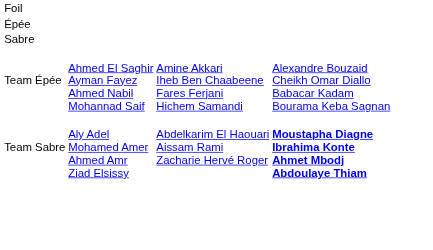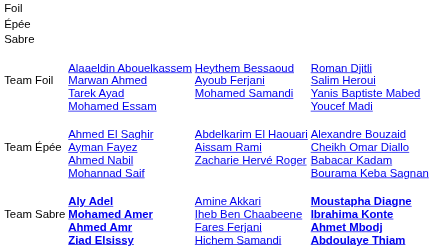+ row: Team Foil | Alaaeldin Abouelkassem Marwan Ahmed Tarek Ayad Mohamed Essam | Heythem Bessaoud Ayoub Ferjani Mohamed Samandi | Roman Djitli Salim Heroui Yanis Baptiste Mabed Youcef Madi
Team Épée | column 3: Amine Akkari Iheb Ben Chaabeene Fares Ferjani Hichem Samandi -> Abdelkarim El Haouari Aissam Rami Zacharie Hervé Roger
Team Sabre | column 2: normal -> bold
Team Sabre | column 3: Abdelkarim El Haouari Aissam Rami Zacharie Hervé Roger -> Amine Akkari Iheb Ben Chaabeene Fares Ferjani Hichem Samandi
